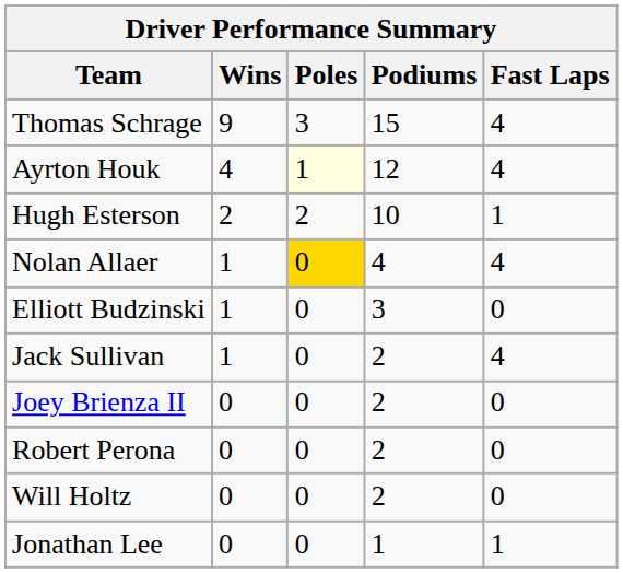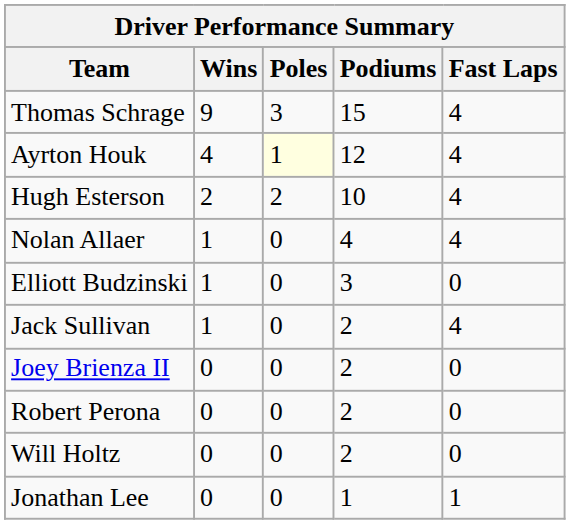Hugh Esterson | Fast Laps: 1 -> 4
Nolan Allaer | Poles: gold background -> no background
